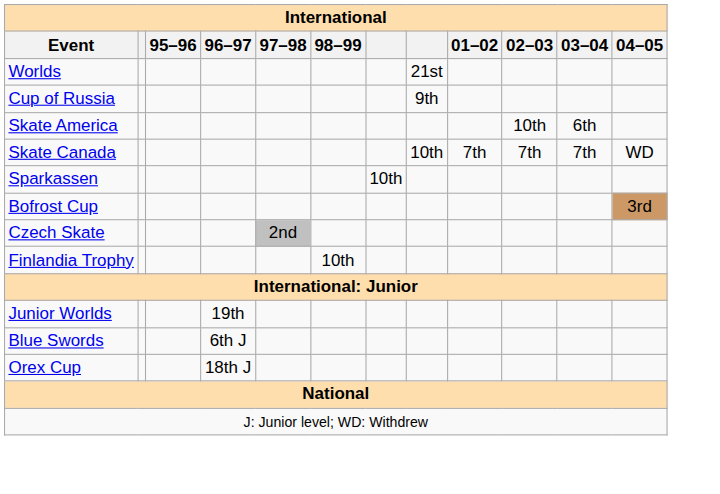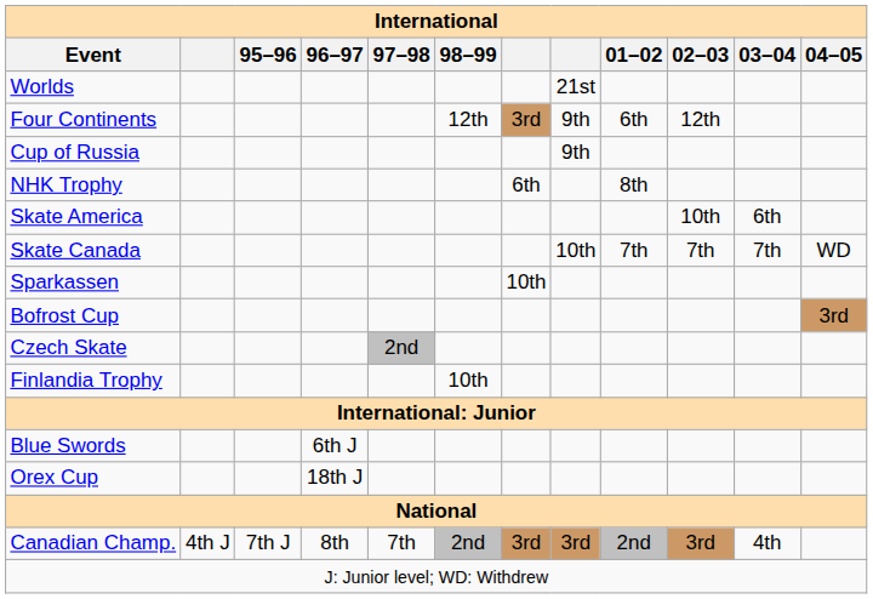+ row: Four Continents | 12th | 3rd | 9th | 6th | 12th
+ row: NHK Trophy | 6th | 8th
- row: Junior Worlds | 19th
+ row: Canadian Champ. | 4th J | 7th J | 8th | 7th | 2nd | 3rd | 3rd | 2nd | 3rd | 4th
